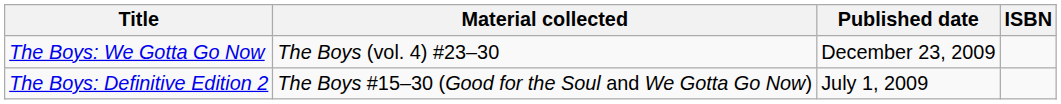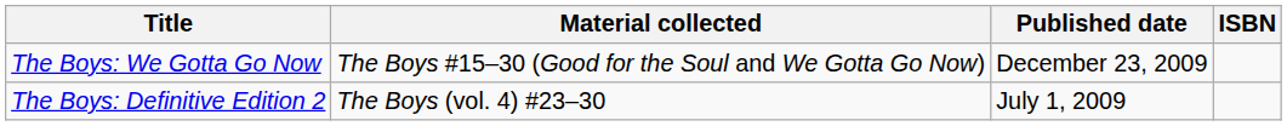The Boys: We Gotta Go Now | Material collected: The Boys (vol. 4) #23–30 -> The Boys #15–30 (Good for the Soul and We Gotta Go Now)
The Boys: Definitive Edition 2 | Material collected: The Boys #15–30 (Good for the Soul and We Gotta Go Now) -> The Boys (vol. 4) #23–30
